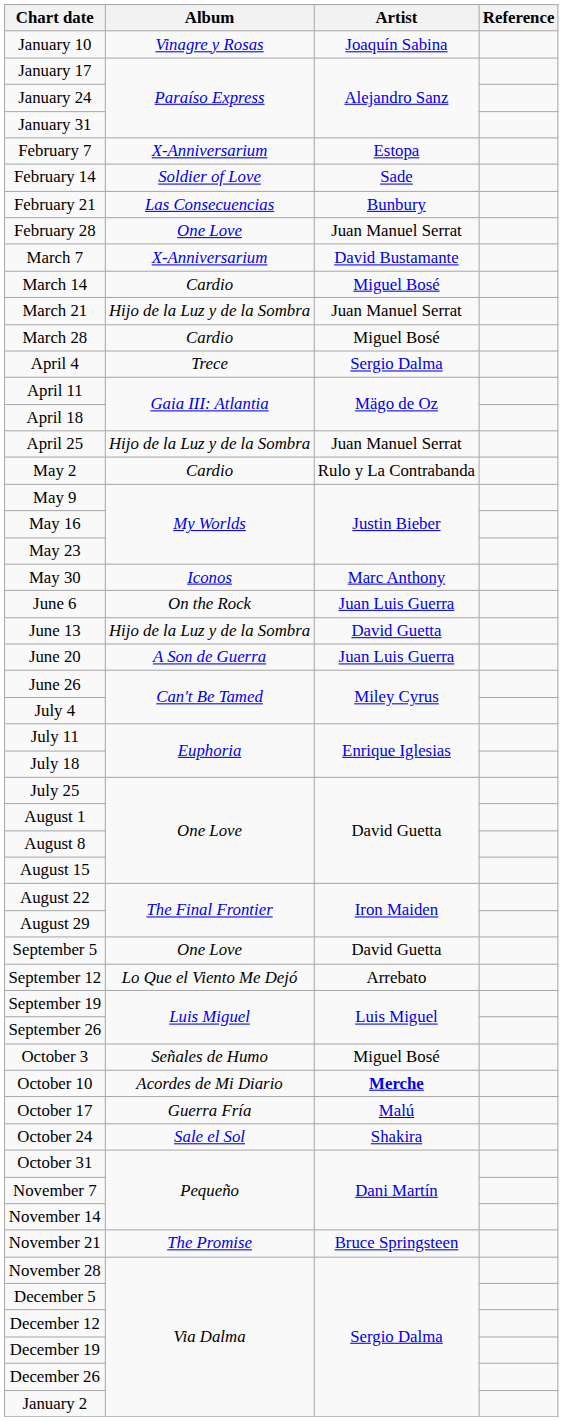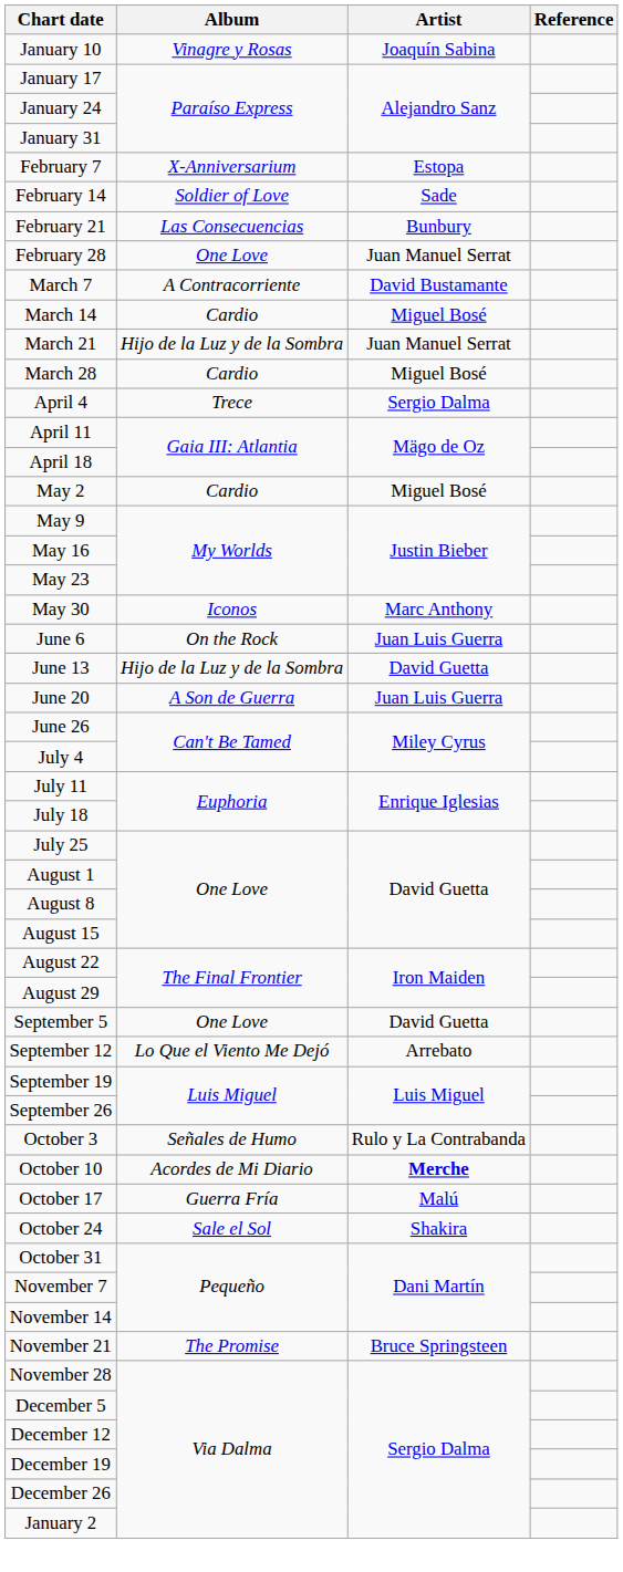March 7 | Album: X-Anniversarium -> A Contracorriente
- row: April 25 | Hijo de la Luz y de la Sombra | Juan Manuel Serrat
May 2 | Artist: Rulo y La Contrabanda -> Miguel Bosé
October 3 | Artist: Miguel Bosé -> Rulo y La Contrabanda
